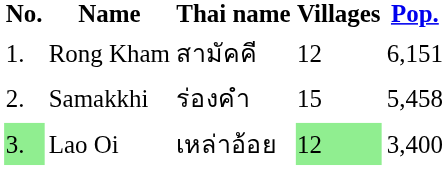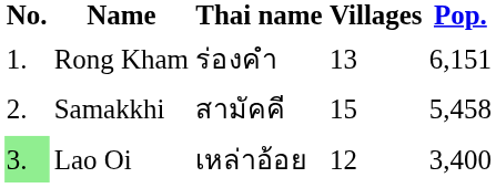Rong Kham | Thai name: สามัคคี -> ร่องคำ
Rong Kham | Villages: 12 -> 13
Samakkhi | Thai name: ร่องคำ -> สามัคคี
Lao Oi | Villages: lightgreen background -> no background
